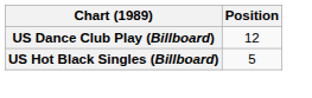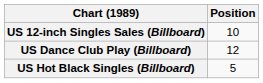+ row: US 12-inch Singles Sales (Billboard) | 10
